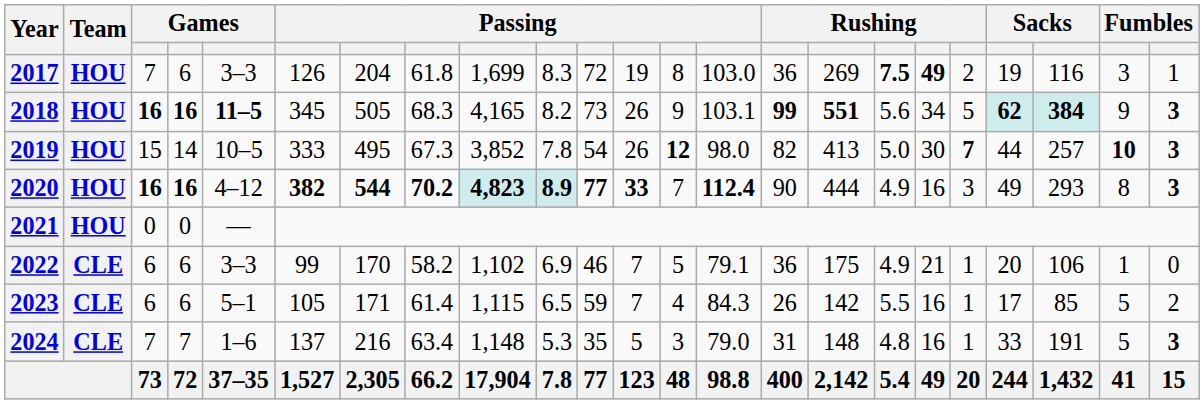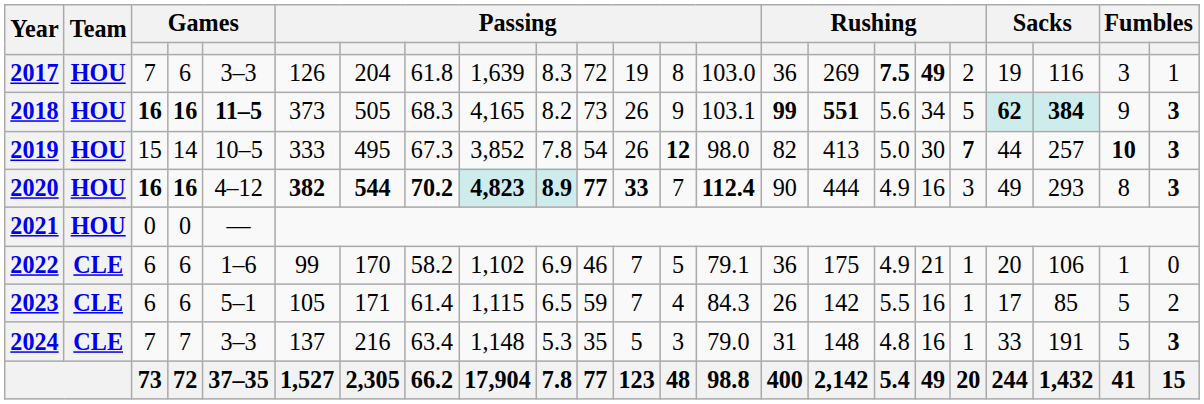2017 | column 9: 1,699 -> 1,639
2018 | column 6: 345 -> 373
2022 | column 5: 3–3 -> 1–6
2024 | column 5: 1–6 -> 3–3
